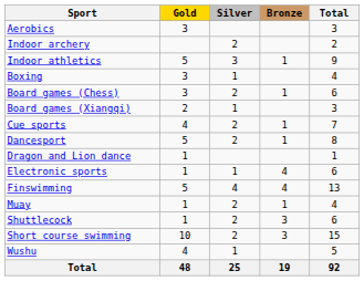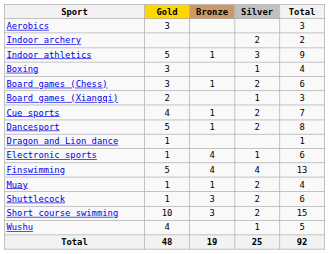columns swapped: Silver <-> Bronze
